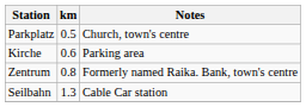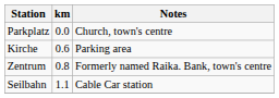Parkplatz | km: 0.5 -> 0.0
Seilbahn | km: 1.3 -> 1.1
